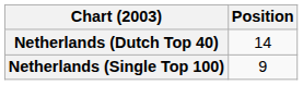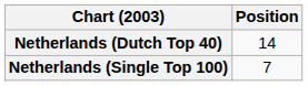Netherlands (Single Top 100) | Position: 9 -> 7
